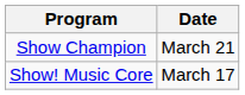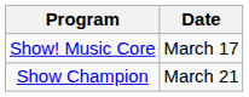rows swapped: Show Champion <-> Show! Music Core
